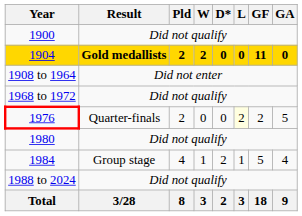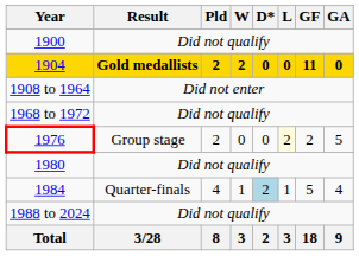1976 | Result: Quarter-finals -> Group stage
1984 | Result: Group stage -> Quarter-finals
1984 | D*: no background -> lightblue background
